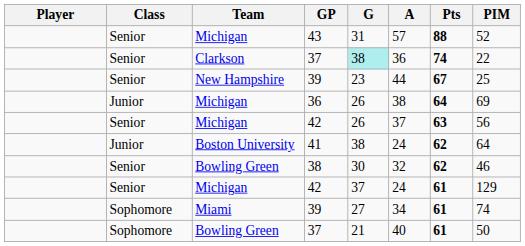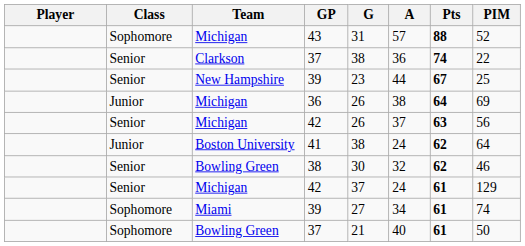43 | Class: Senior -> Sophomore
Clarkson / 37 | G: paleturquoise background -> no background
